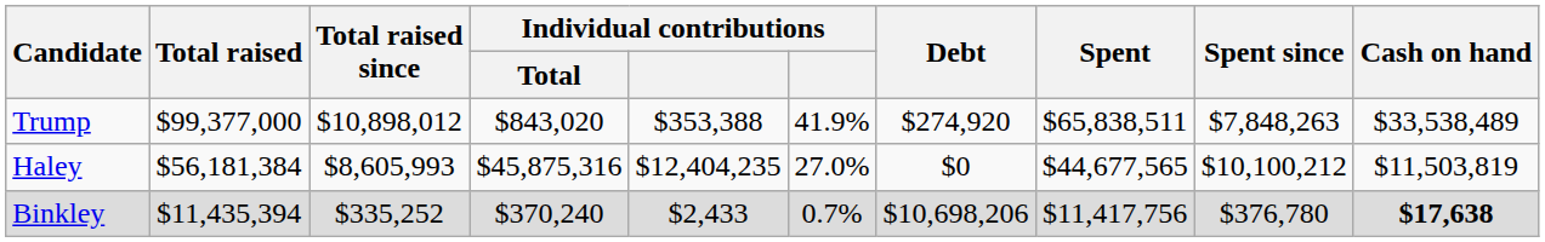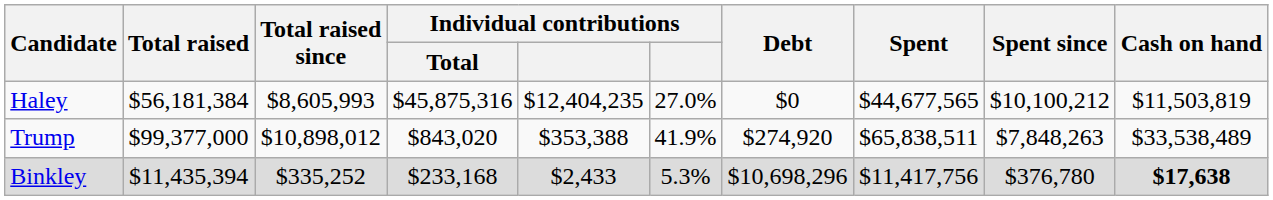rows swapped: Trump <-> Haley
Binkley | Individual contributions / Total: $370,240 -> $233,168
Binkley | column 6: 0.7% -> 5.3%
Binkley | Debt: $10,698,206 -> $10,698,296
